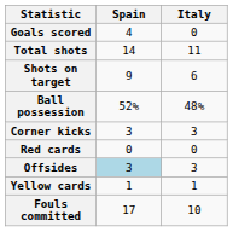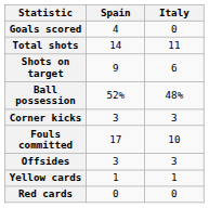rows swapped: Fouls committed <-> Red cards
Offsides | Spain: lightblue background -> no background
